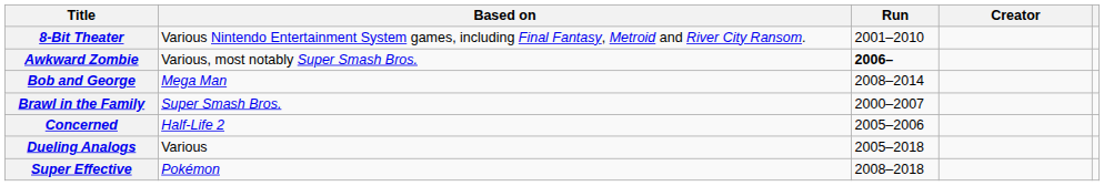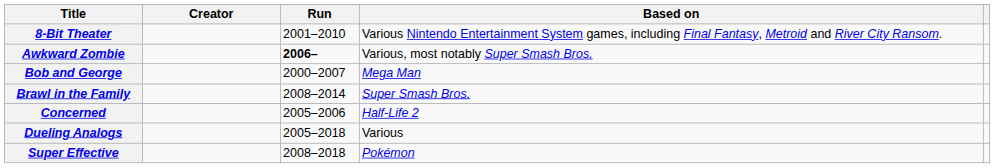columns swapped: Creator <-> Based on
Bob and George | Run: 2008–2014 -> 2000–2007
Brawl in the Family | Run: 2000–2007 -> 2008–2014
